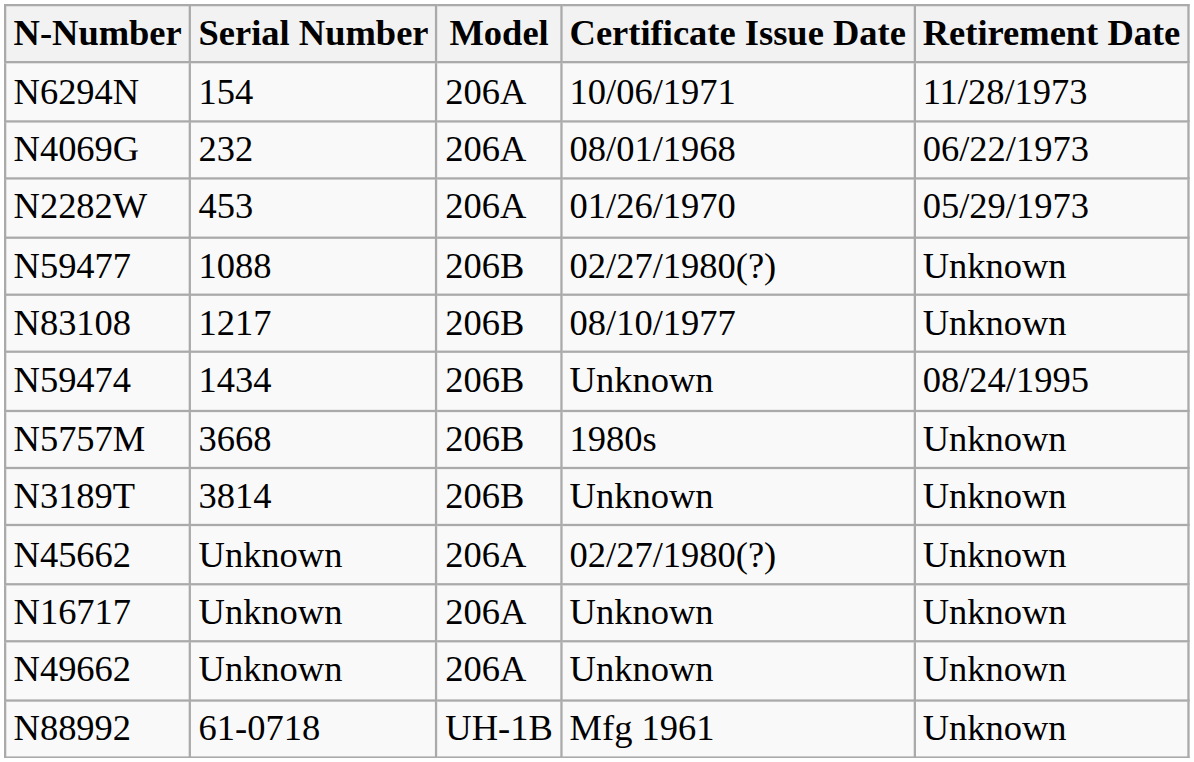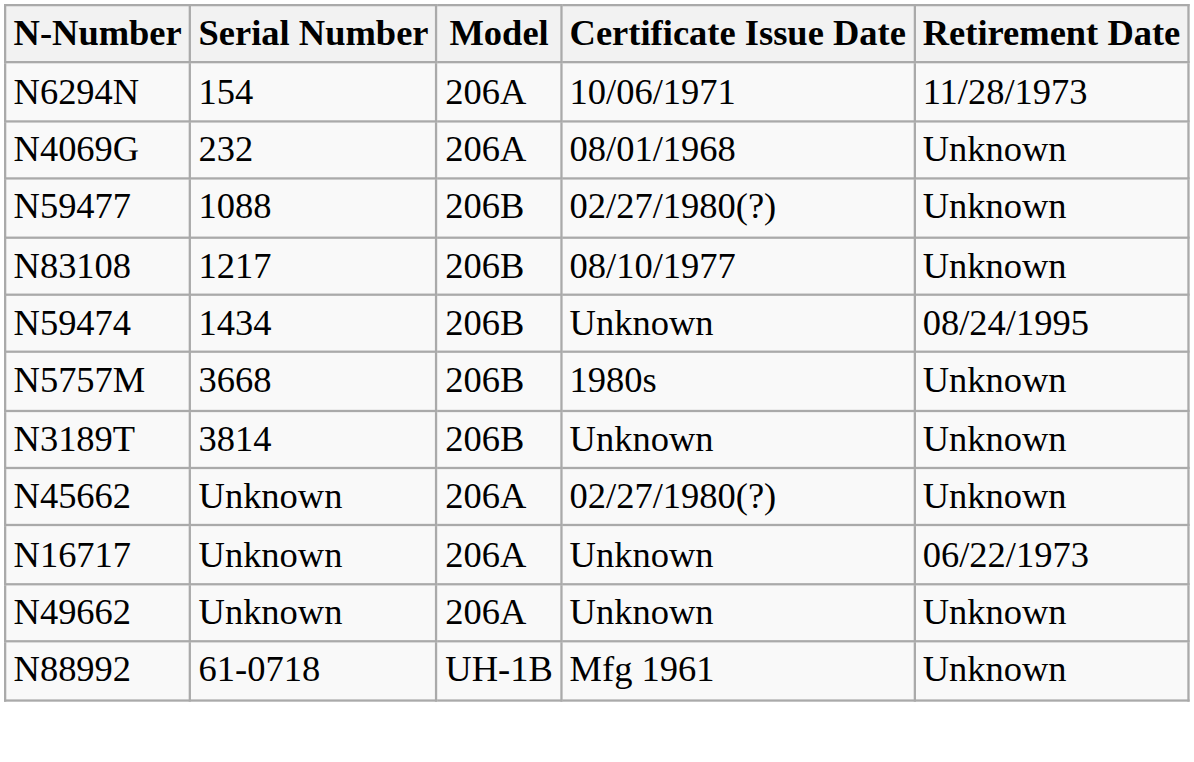N4069G | Retirement Date: 06/22/1973 -> Unknown
- row: N2282W | 453 | 206A | 01/26/1970 | 05/29/1973
N16717 | Retirement Date: Unknown -> 06/22/1973
